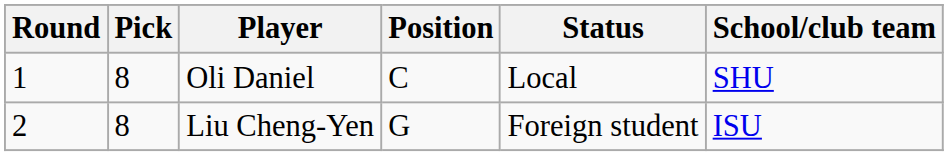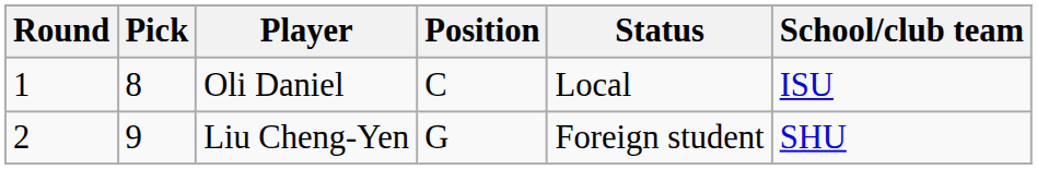Oli Daniel | School/club team: SHU -> ISU
Liu Cheng-Yen | Pick: 8 -> 9
Liu Cheng-Yen | School/club team: ISU -> SHU
